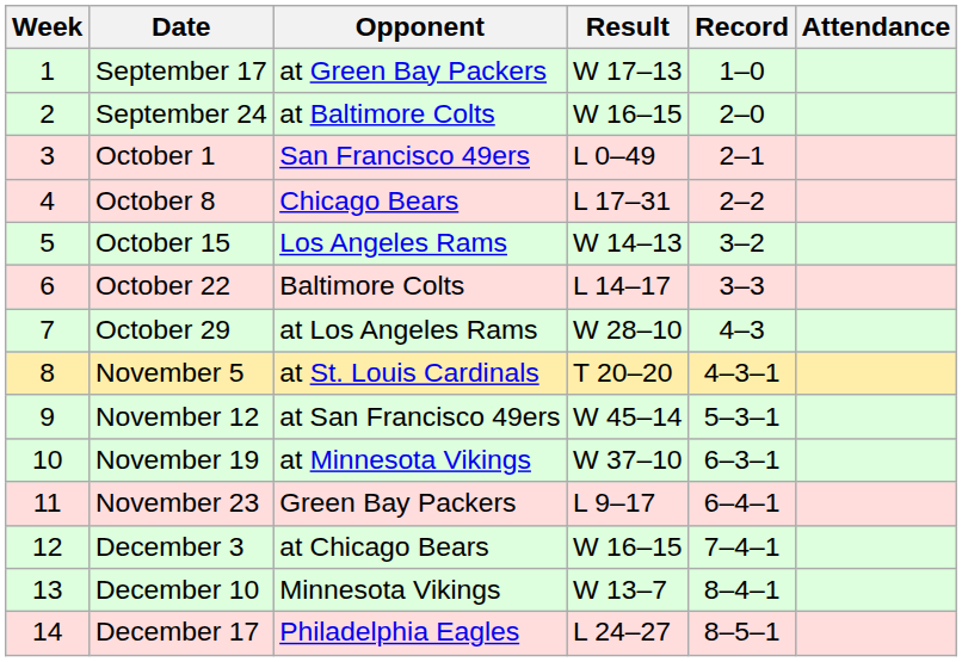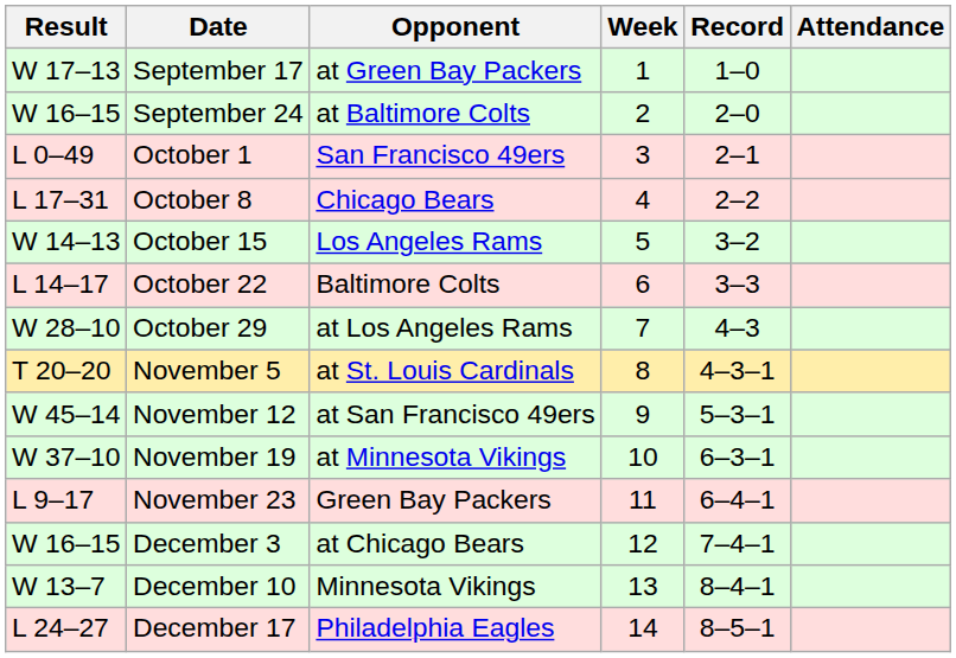columns swapped: Week <-> Result
